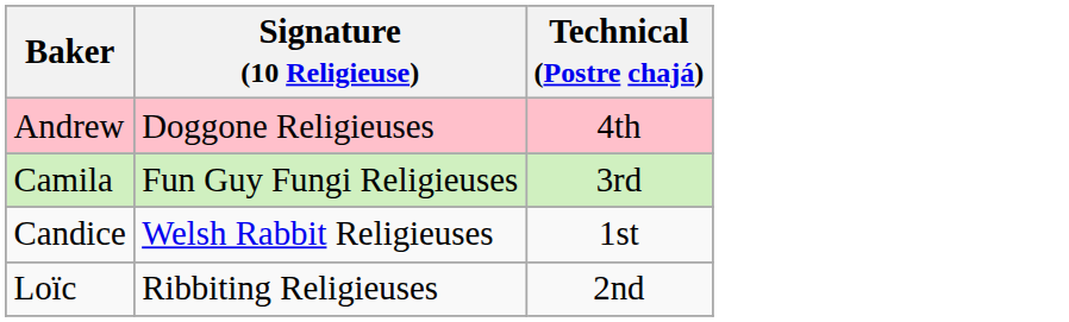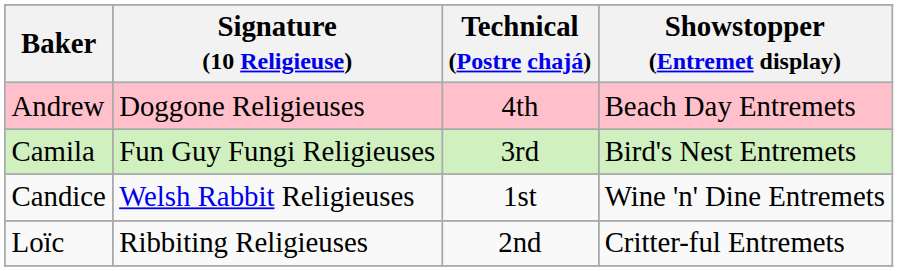+ column: Showstopper (Entremet display) | Beach Day Entremets | Bird's Nest Entremets | Wine 'n' Dine Entremets | Critter-ful Entremets
